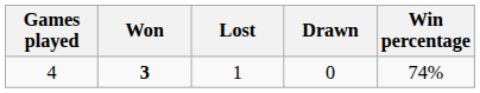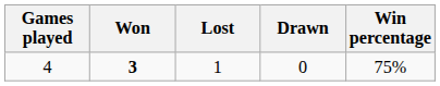4 | Win percentage: 74% -> 75%
